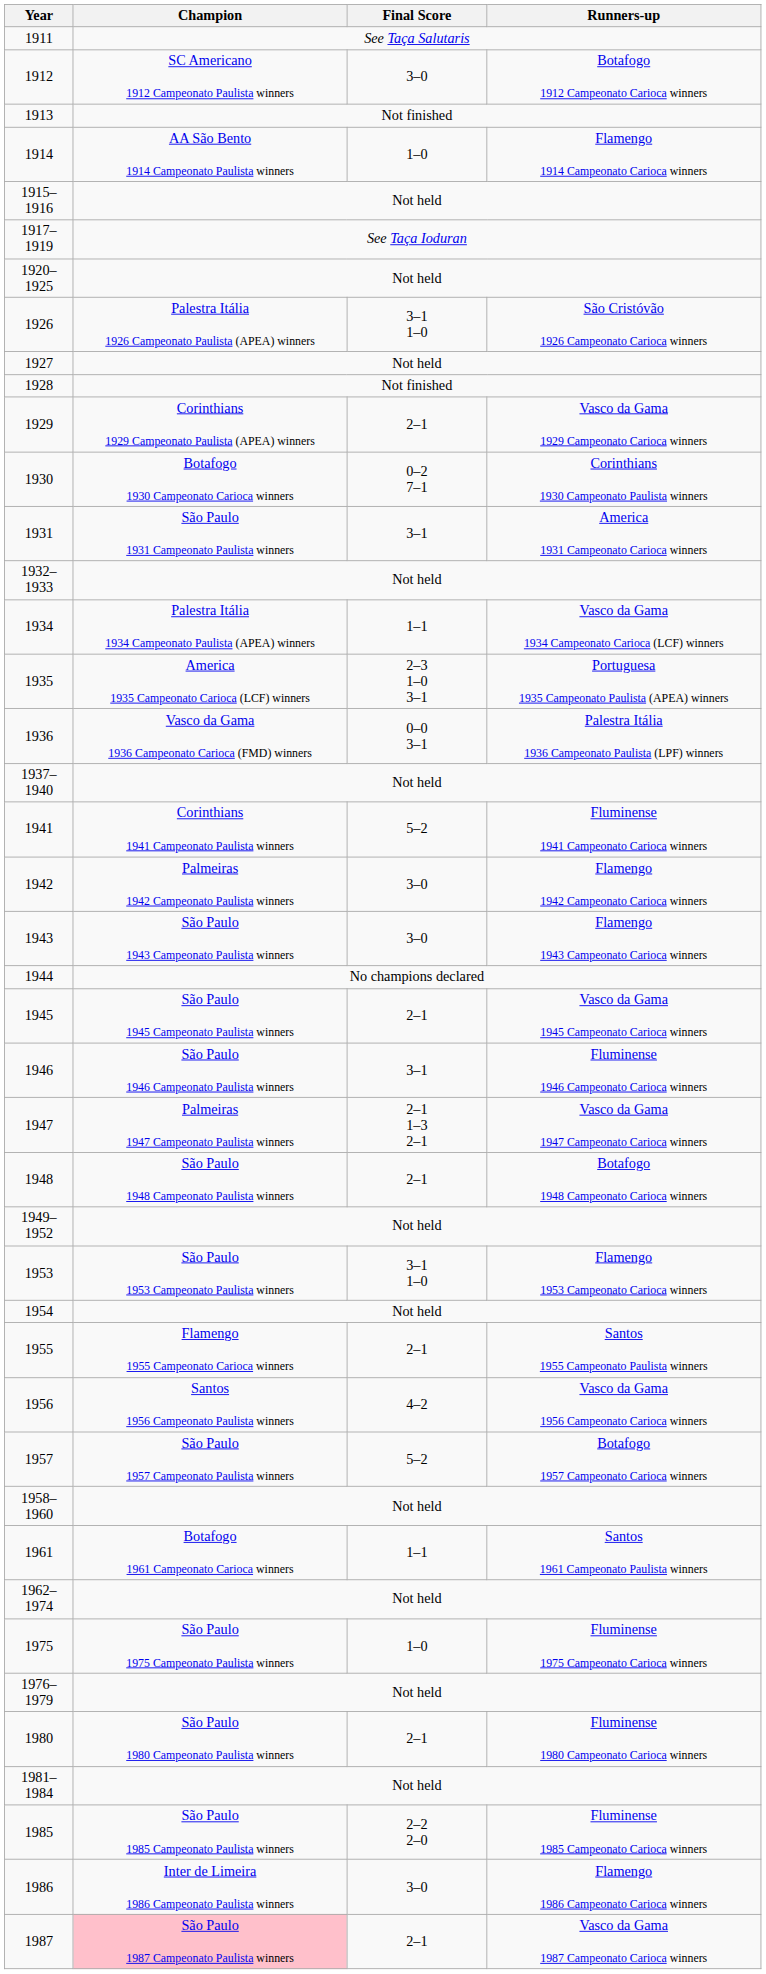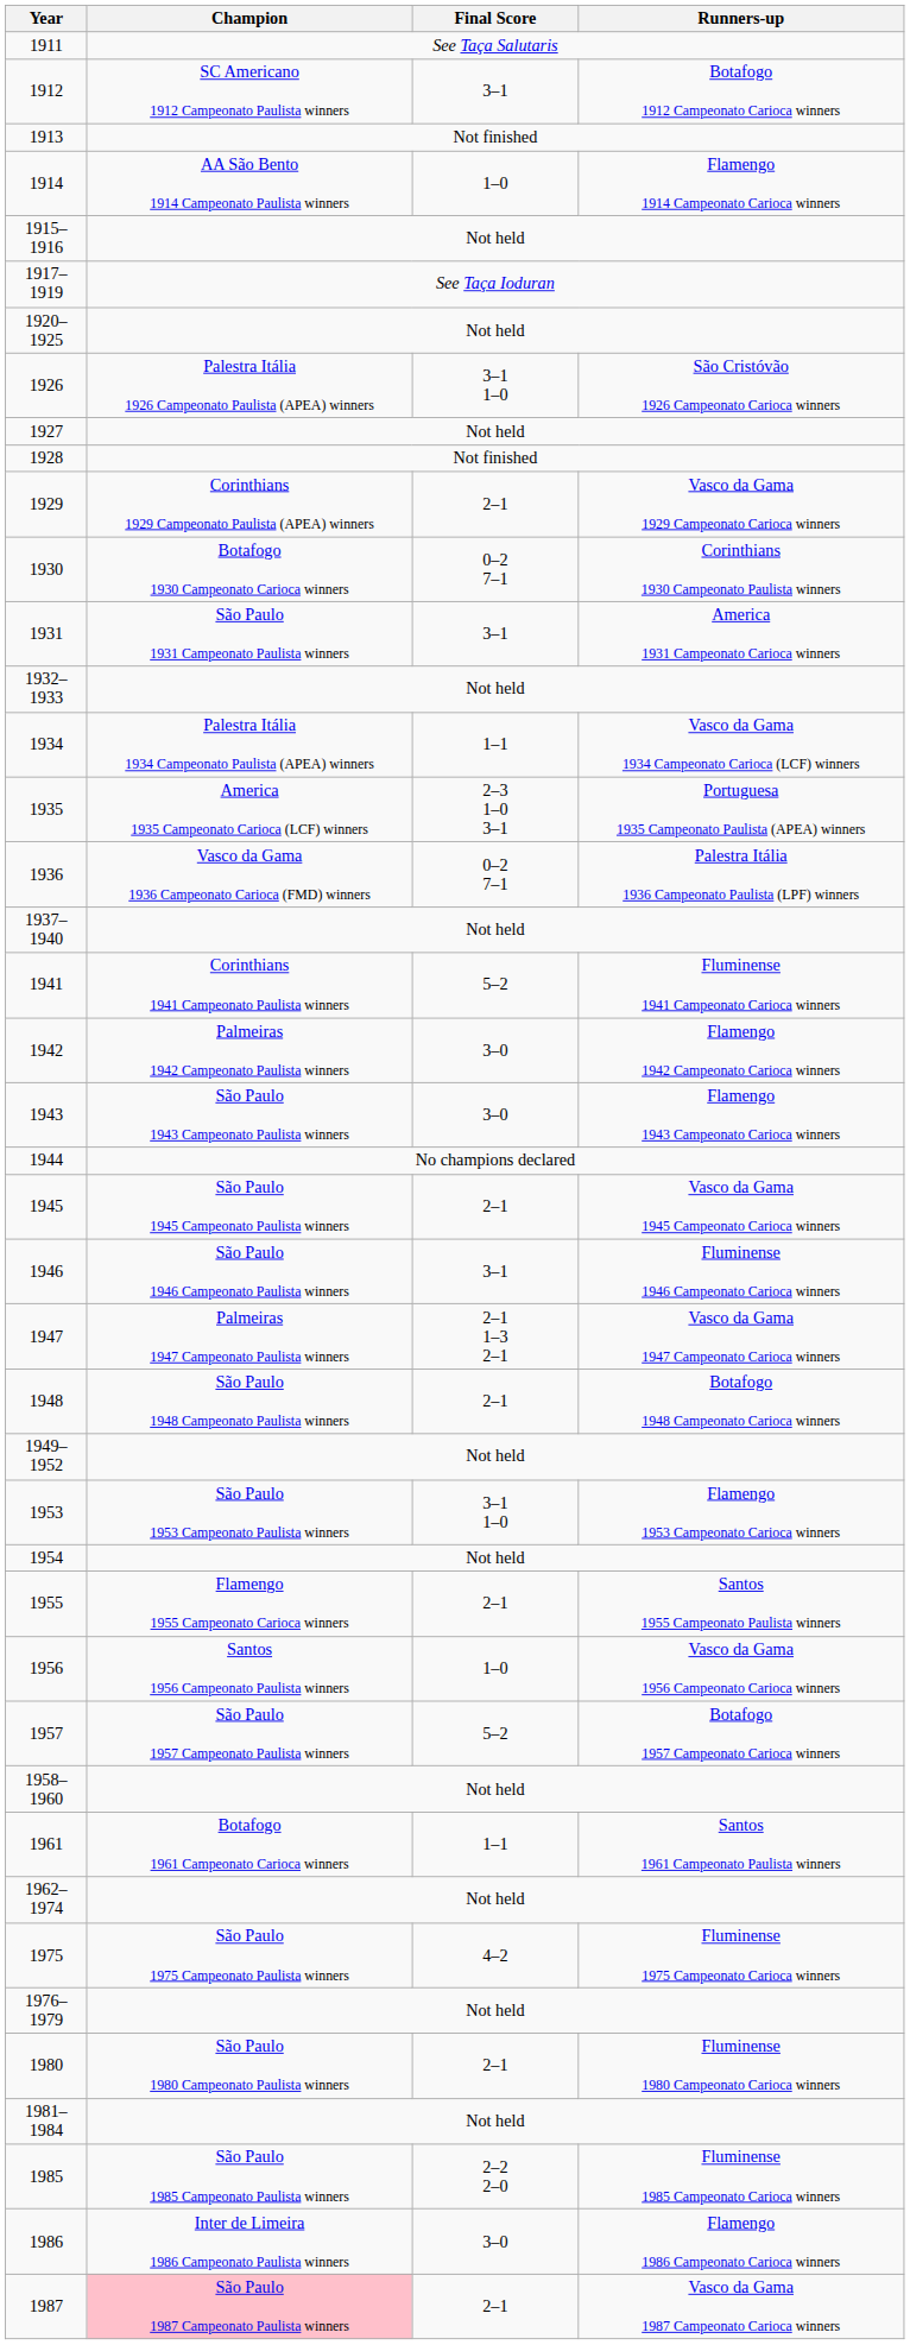1912 | Final Score: 3–0 -> 3–1
1936 | Final Score: 0–0 3–1 -> 0–2 7–1
1956 | Final Score: 4–2 -> 1–0
1975 | Final Score: 1–0 -> 4–2
